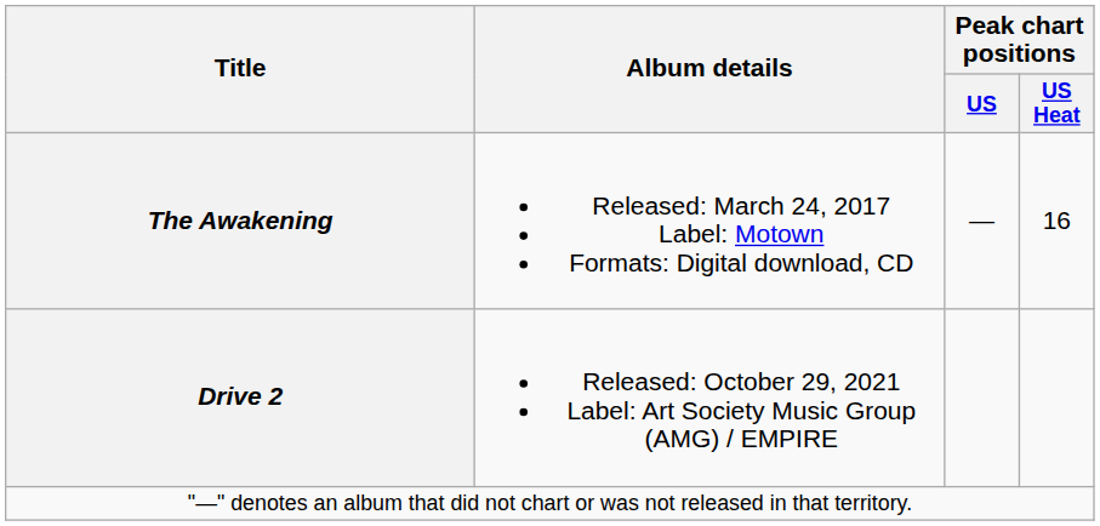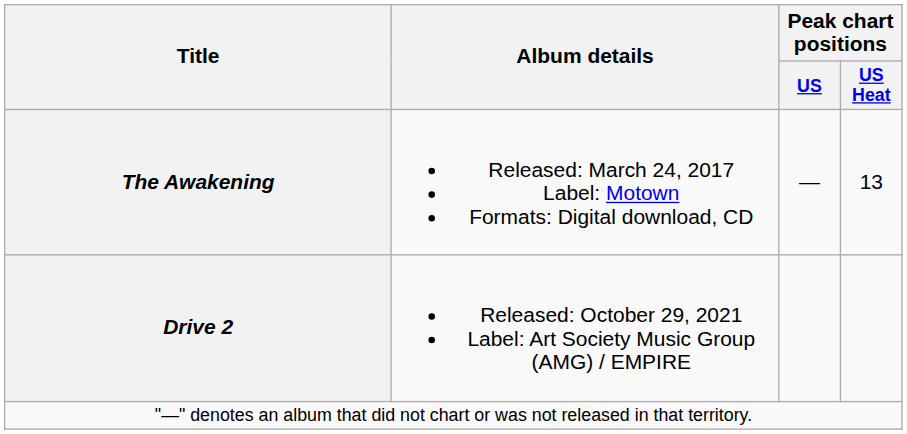The Awakening | Peak chart positions / US Heat: 16 -> 13
